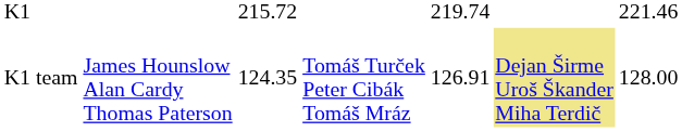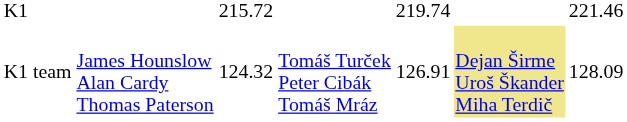K1 team | column 3: 124.35 -> 124.32
K1 team | column 7: 128.00 -> 128.09
